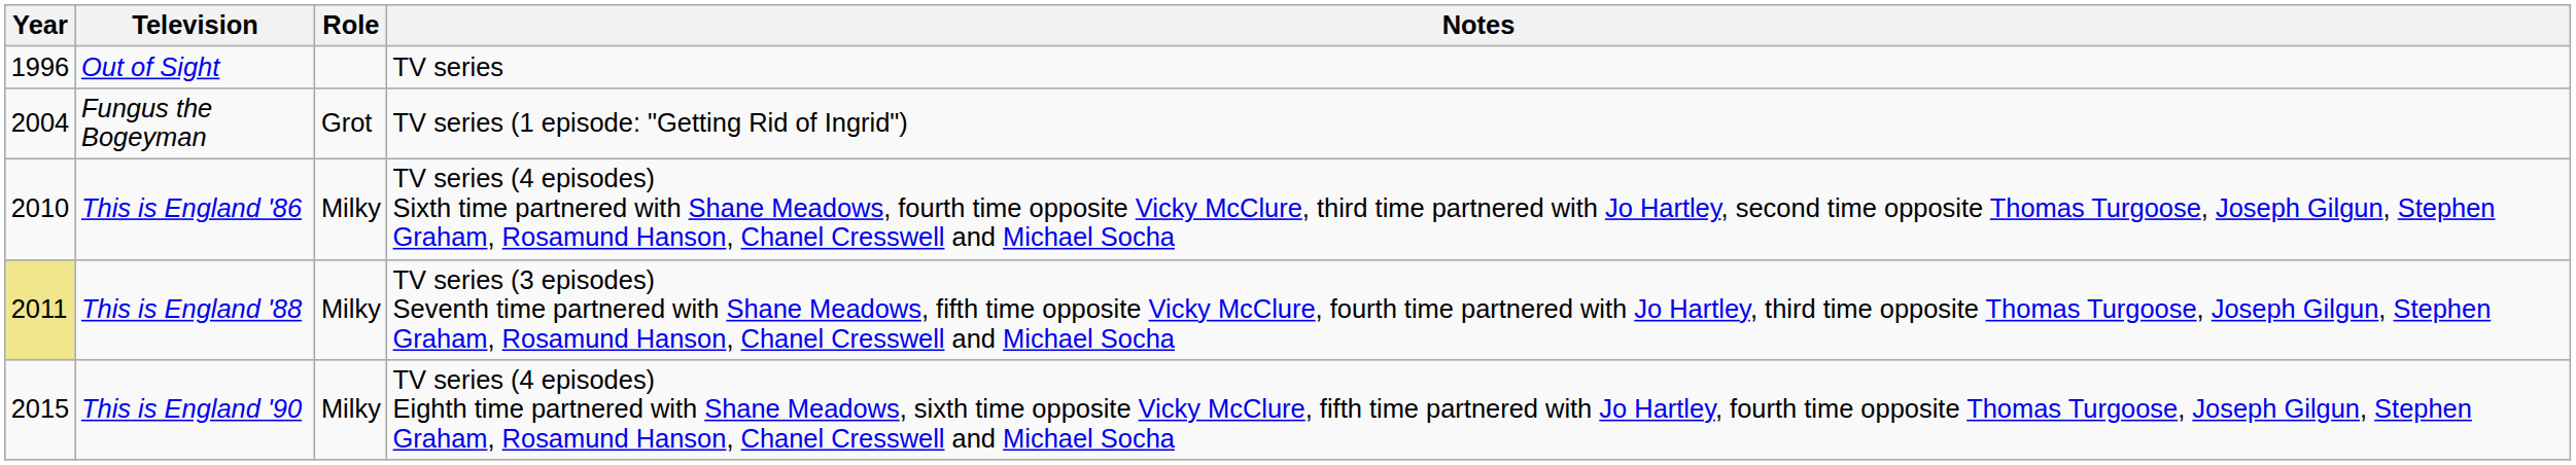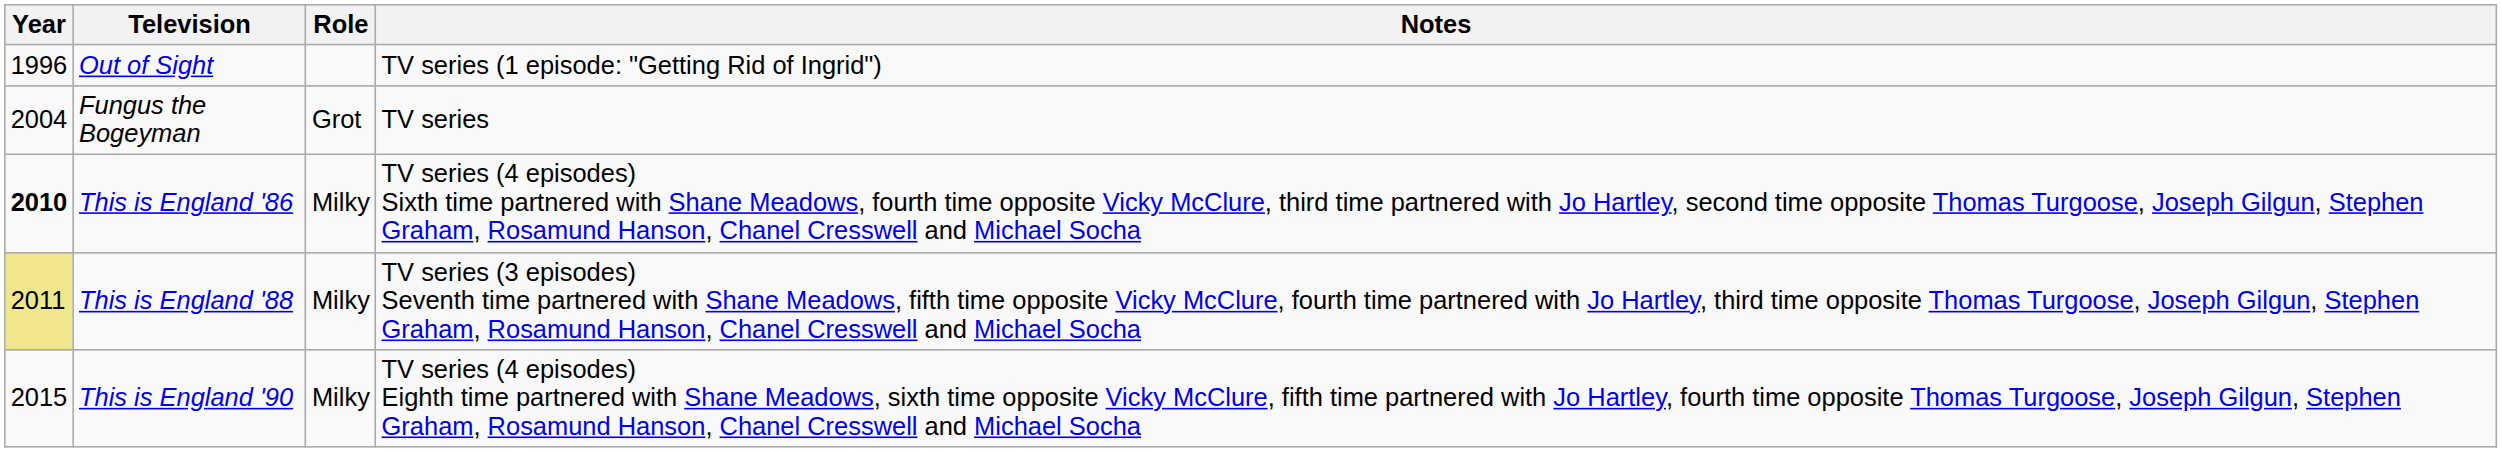Out of Sight | Notes: TV series -> TV series (1 episode: "Getting Rid of Ingrid")
Fungus the Bogeyman | Notes: TV series (1 episode: "Getting Rid of Ingrid") -> TV series
This is England '86 | Year: normal -> bold
